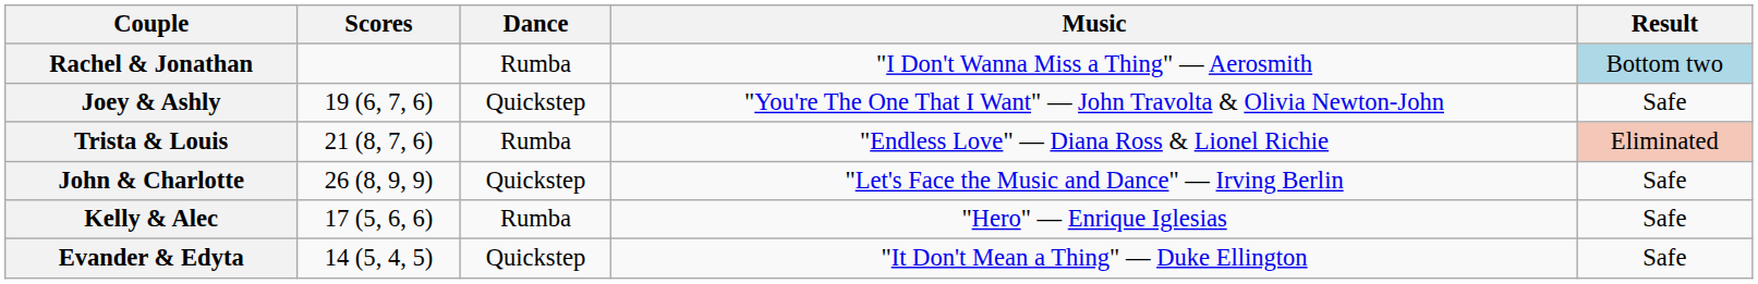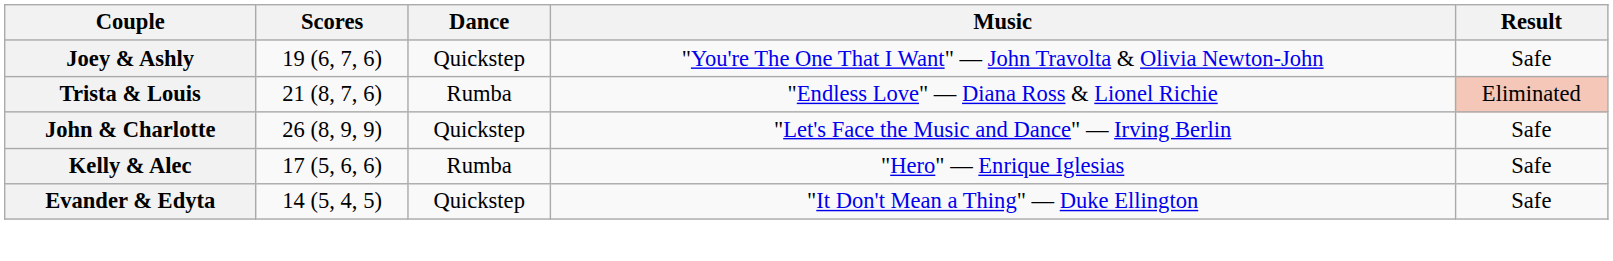- row: Rachel & Jonathan | Rumba | "I Don't Wanna Miss a Thing" — Aerosmith | Bottom two
